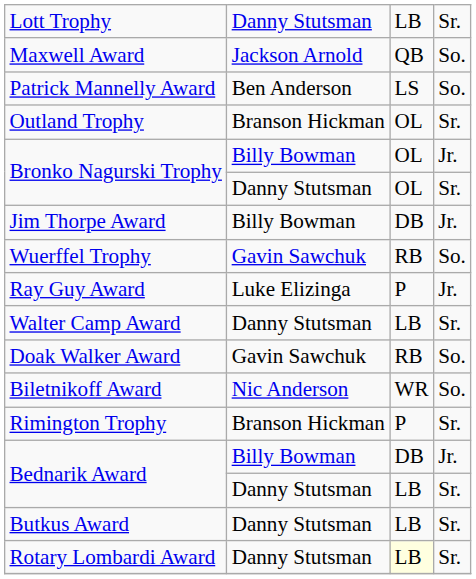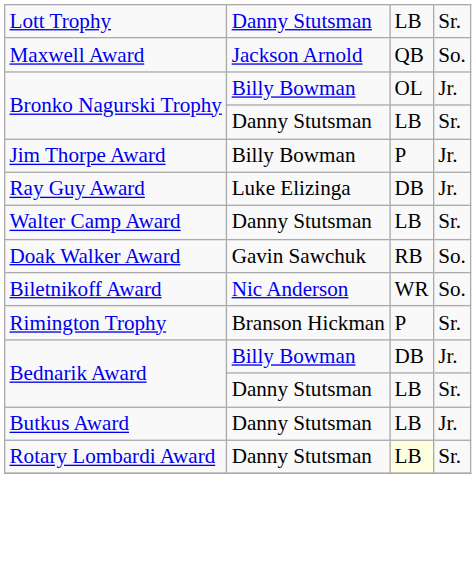- row: Patrick Mannelly Award | Ben Anderson | LS | So.
- row: Outland Trophy | Branson Hickman | OL | Sr.
Bronko Nagurski Trophy / Danny Stutsman | column 3: OL -> LB
Jim Thorpe Award | column 3: DB -> P
- row: Wuerffel Trophy | Gavin Sawchuk | RB | So.
Ray Guy Award | column 3: P -> DB
Butkus Award | column 4: Sr. -> Jr.
